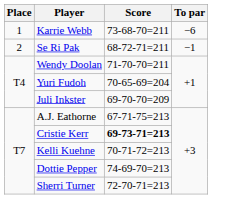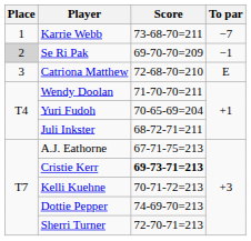Karrie Webb | To par: −6 -> −7
Se Ri Pak | Place: no background -> lightgrey background
Se Ri Pak | Score: 68-72-71=211 -> 69-70-70=209
+ row: 3 | Catriona Matthew | 72-68-70=210 | E
Juli Inkster | Score: 69-70-70=209 -> 68-72-71=211
